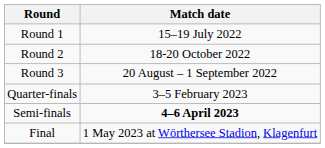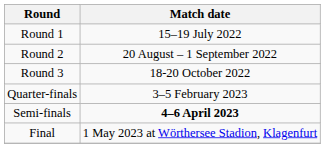Round 2 | Match date: 18-20 October 2022 -> 20 August – 1 September 2022
Round 3 | Match date: 20 August – 1 September 2022 -> 18-20 October 2022
